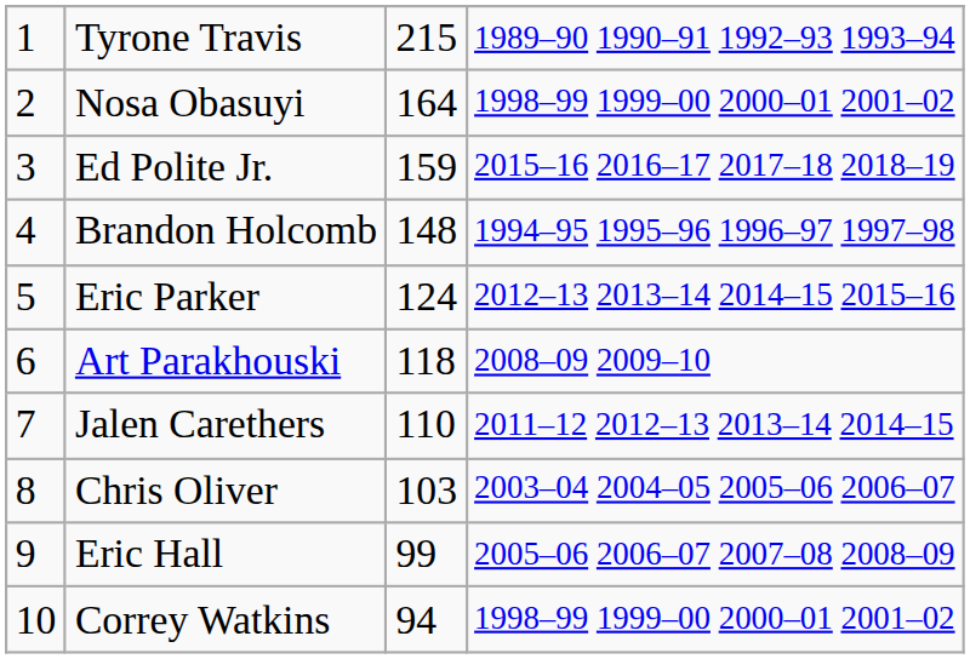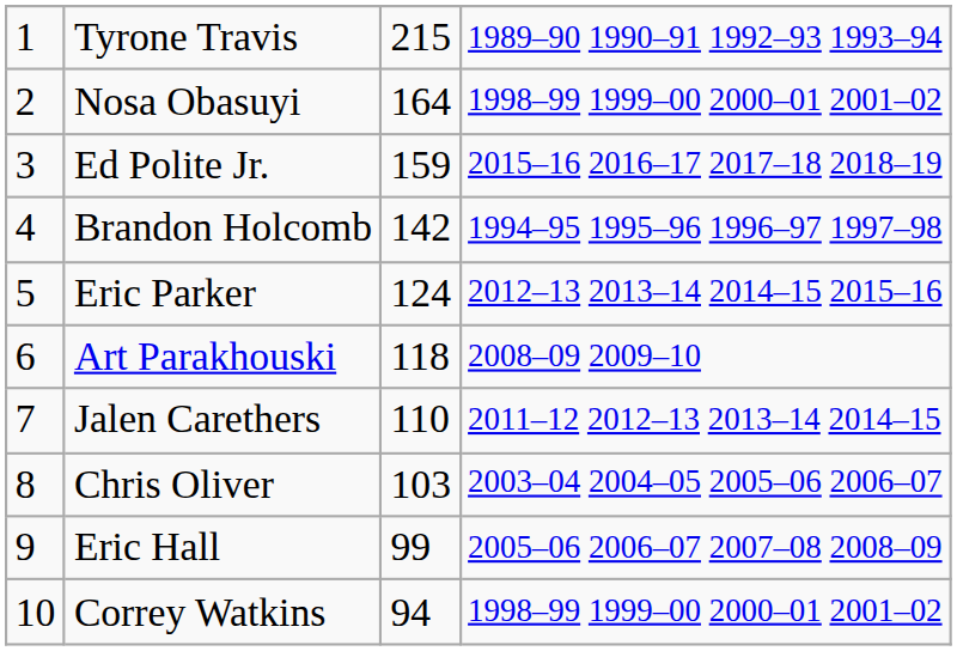Brandon Holcomb | column 3: 148 -> 142
